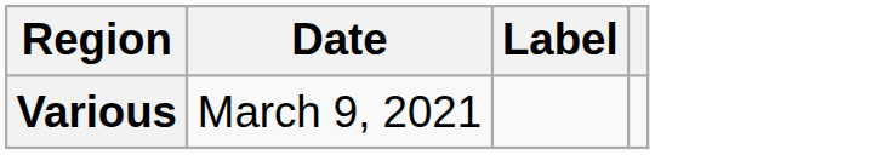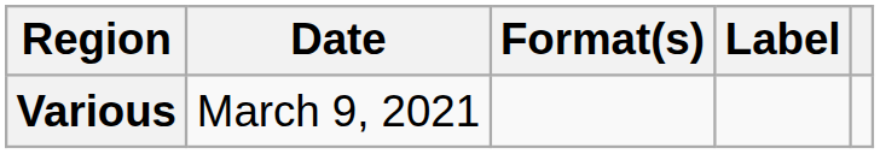+ column: Format(s)
